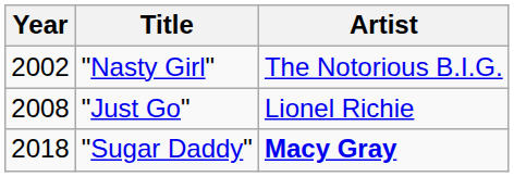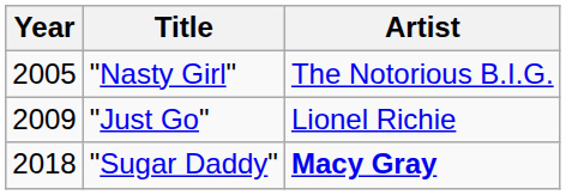"Nasty Girl" | Year: 2002 -> 2005
"Just Go" | Year: 2008 -> 2009
